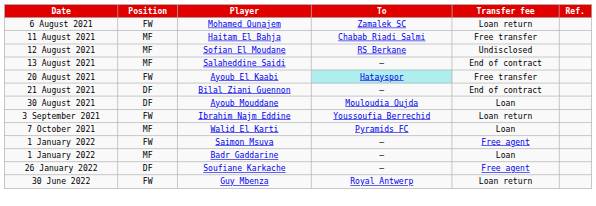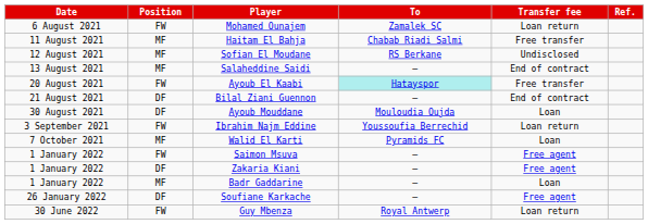+ row: 1 January 2022 | DF | Zakaria Kiani | – | Free agent
